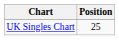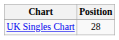UK Singles Chart | Position: 25 -> 28
